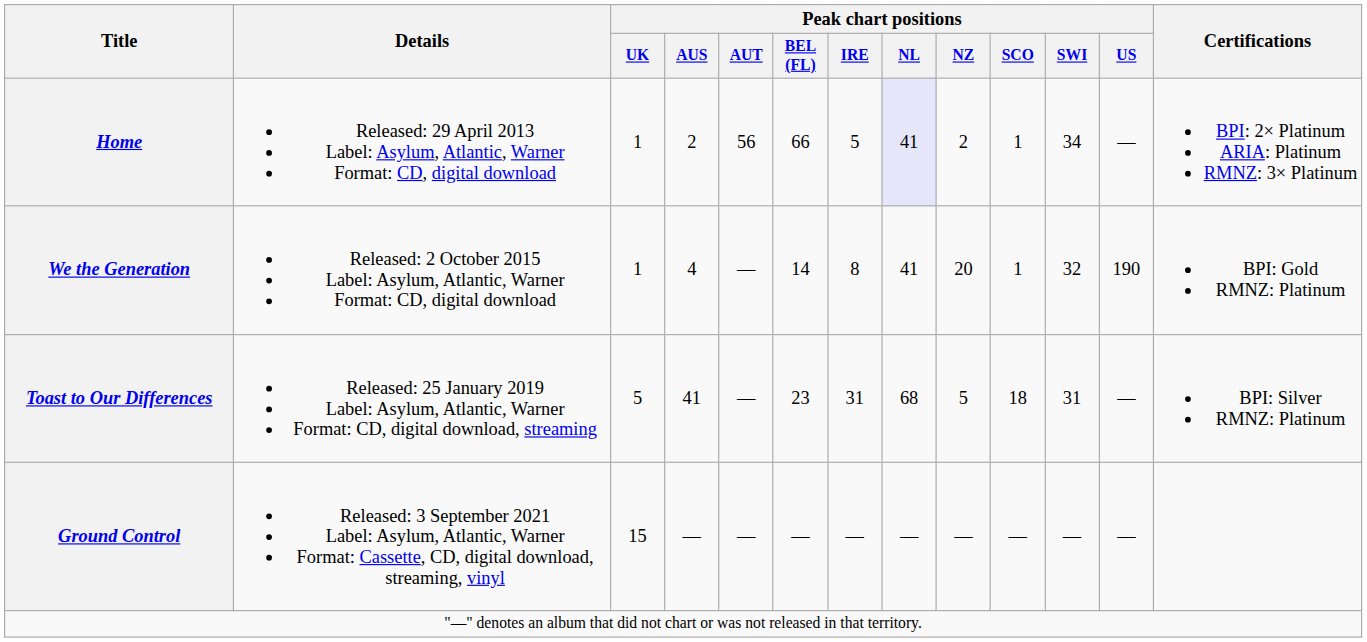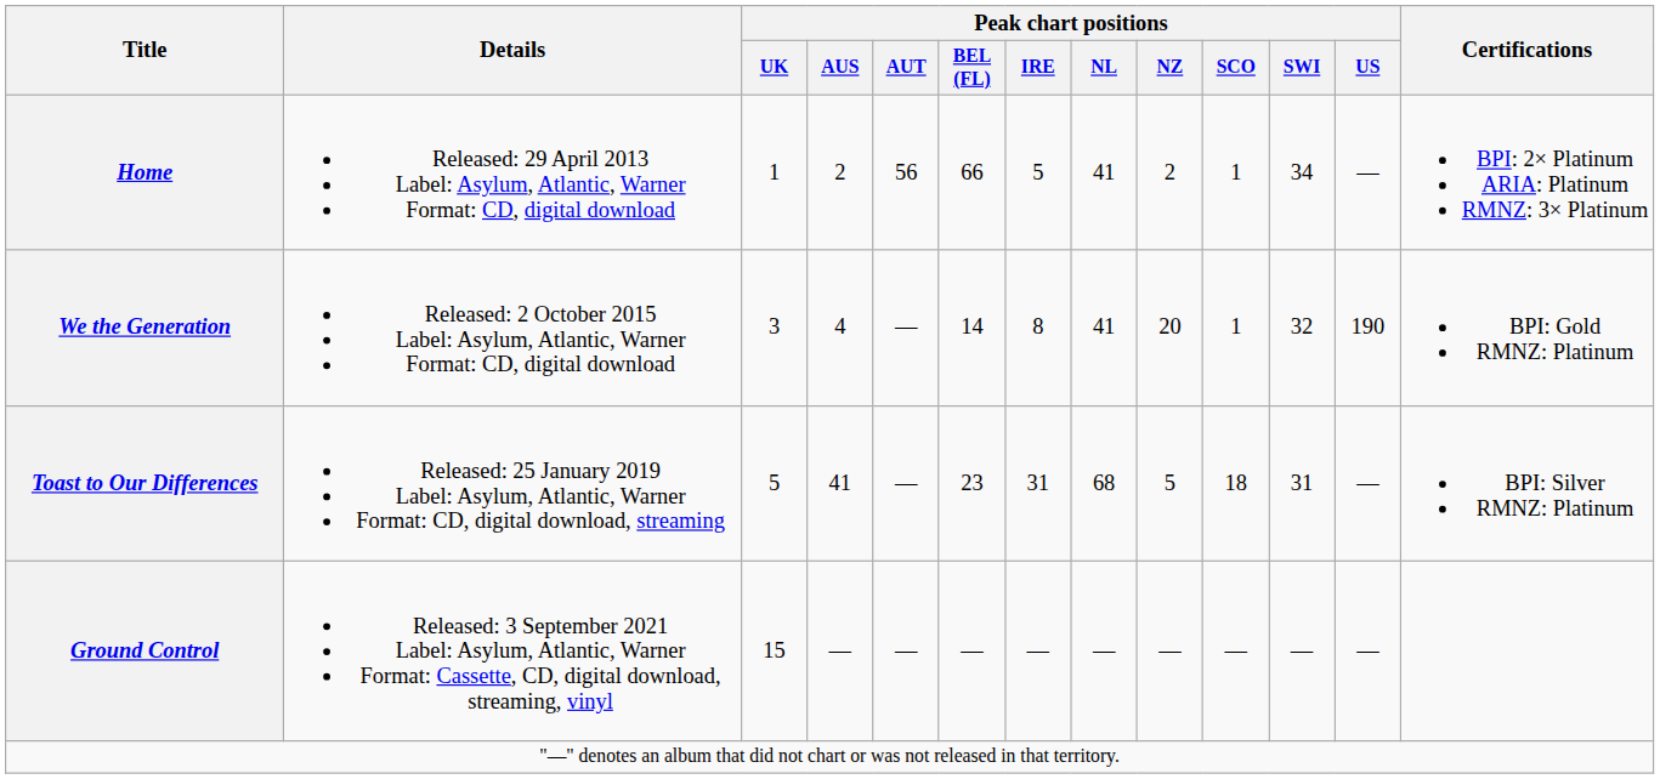Home | Peak chart positions / NL: lavender background -> no background
We the Generation | Peak chart positions / UK: 1 -> 3
